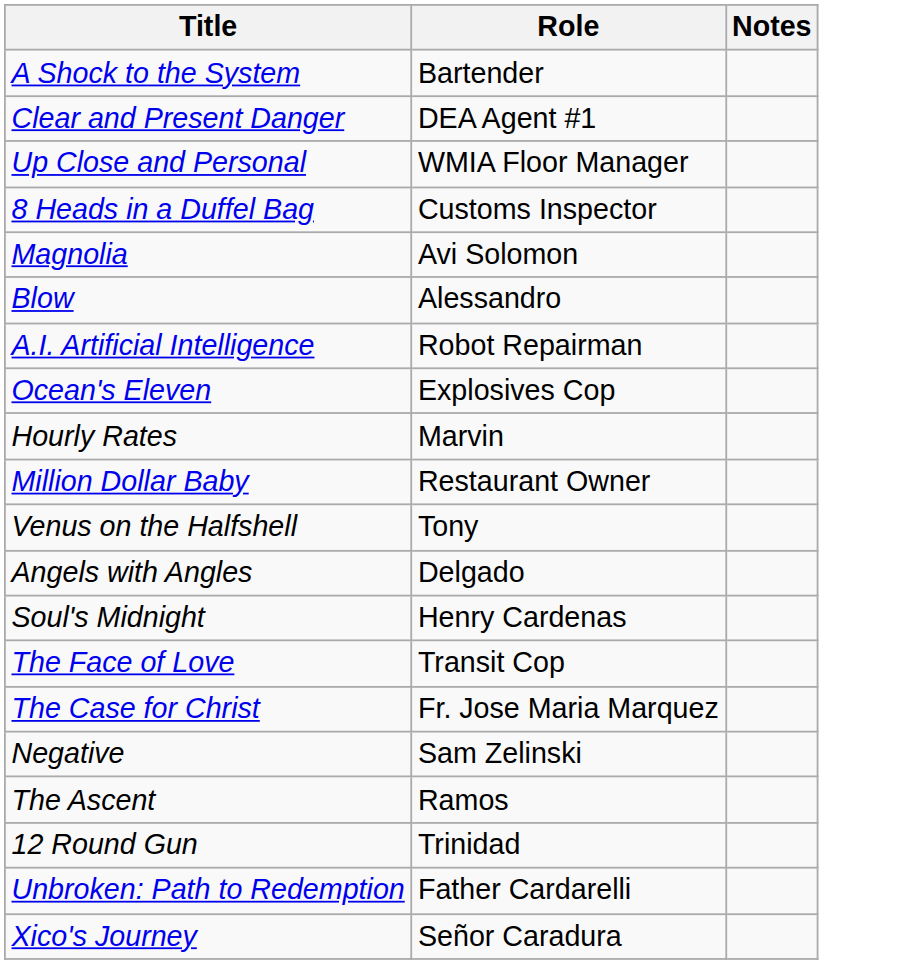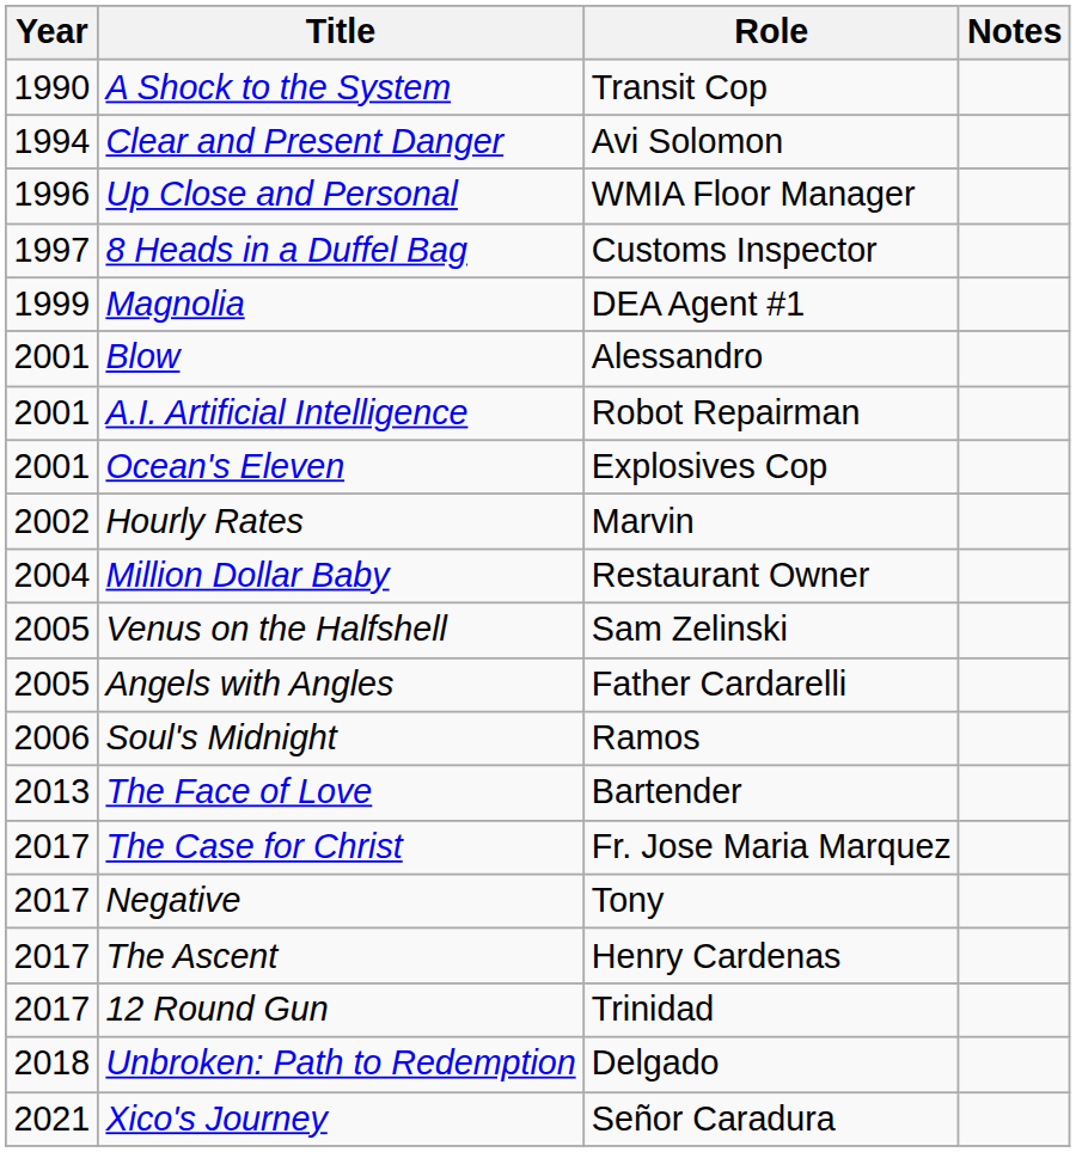+ column: Year | 1990 | 1994 | 1996 | 1997 | 1999 | 2001 | 2001 | 2001 | 2002 | 2004 | 2005 | 2005 | 2006 | 2013 | 2017 | 2017 | 2017 | 2017 | 2018 | 2021
A Shock to the System | Role: Bartender -> Transit Cop
Clear and Present Danger | Role: DEA Agent #1 -> Avi Solomon
Magnolia | Role: Avi Solomon -> DEA Agent #1
Venus on the Halfshell | Role: Tony -> Sam Zelinski
Angels with Angles | Role: Delgado -> Father Cardarelli
Soul's Midnight | Role: Henry Cardenas -> Ramos
The Face of Love | Role: Transit Cop -> Bartender
Negative | Role: Sam Zelinski -> Tony
The Ascent | Role: Ramos -> Henry Cardenas
Unbroken: Path to Redemption | Role: Father Cardarelli -> Delgado
